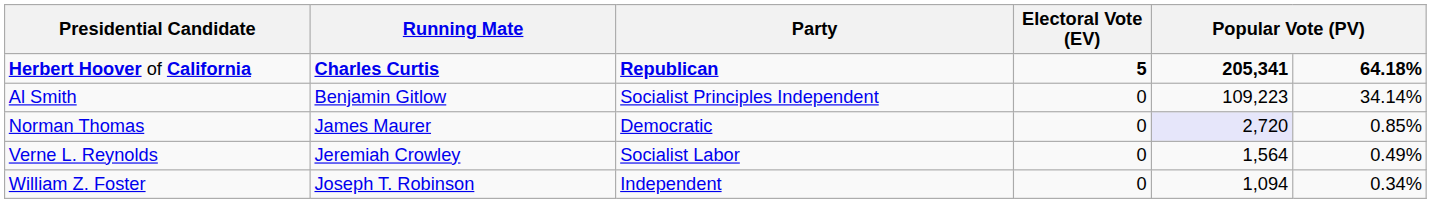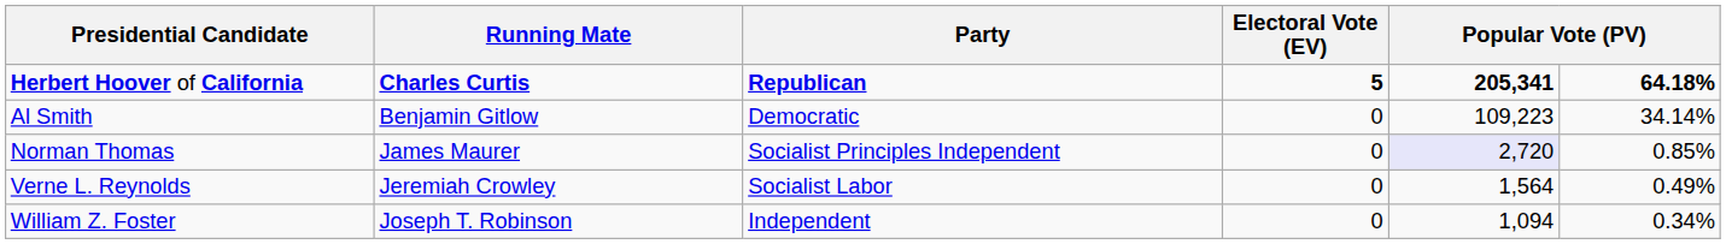Al Smith | Party: Socialist Principles Independent -> Democratic
Norman Thomas | Party: Democratic -> Socialist Principles Independent
